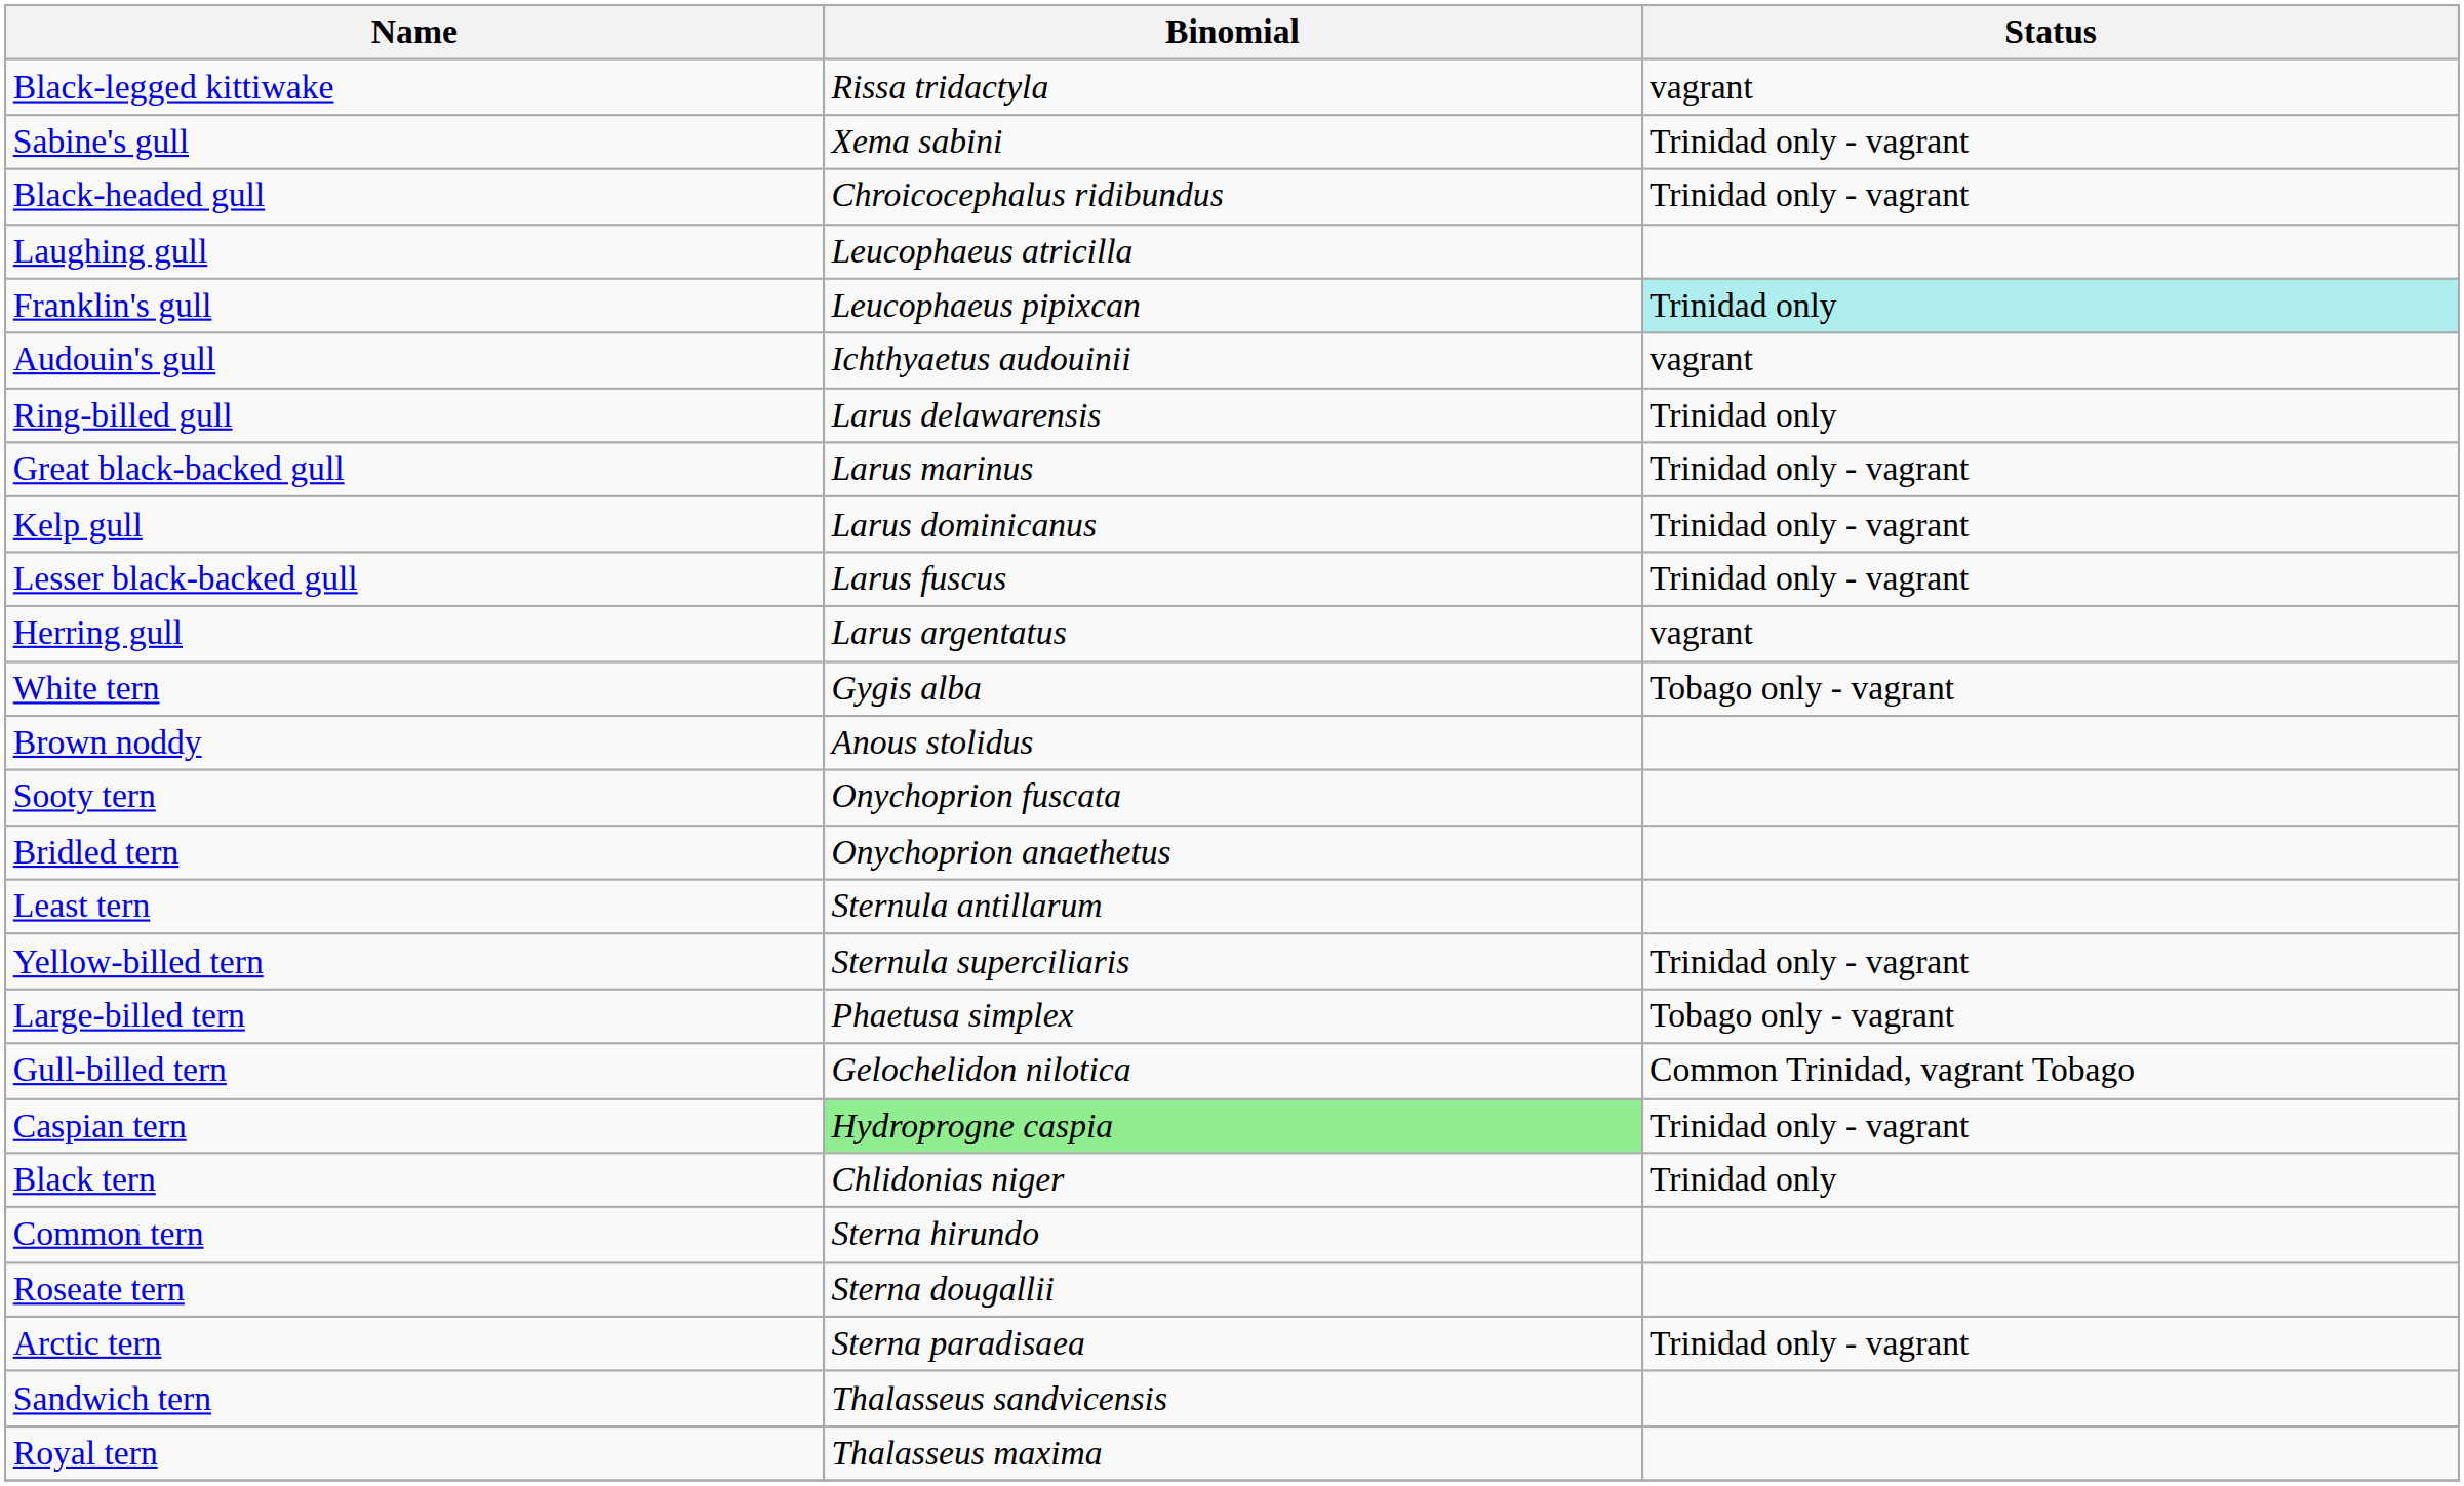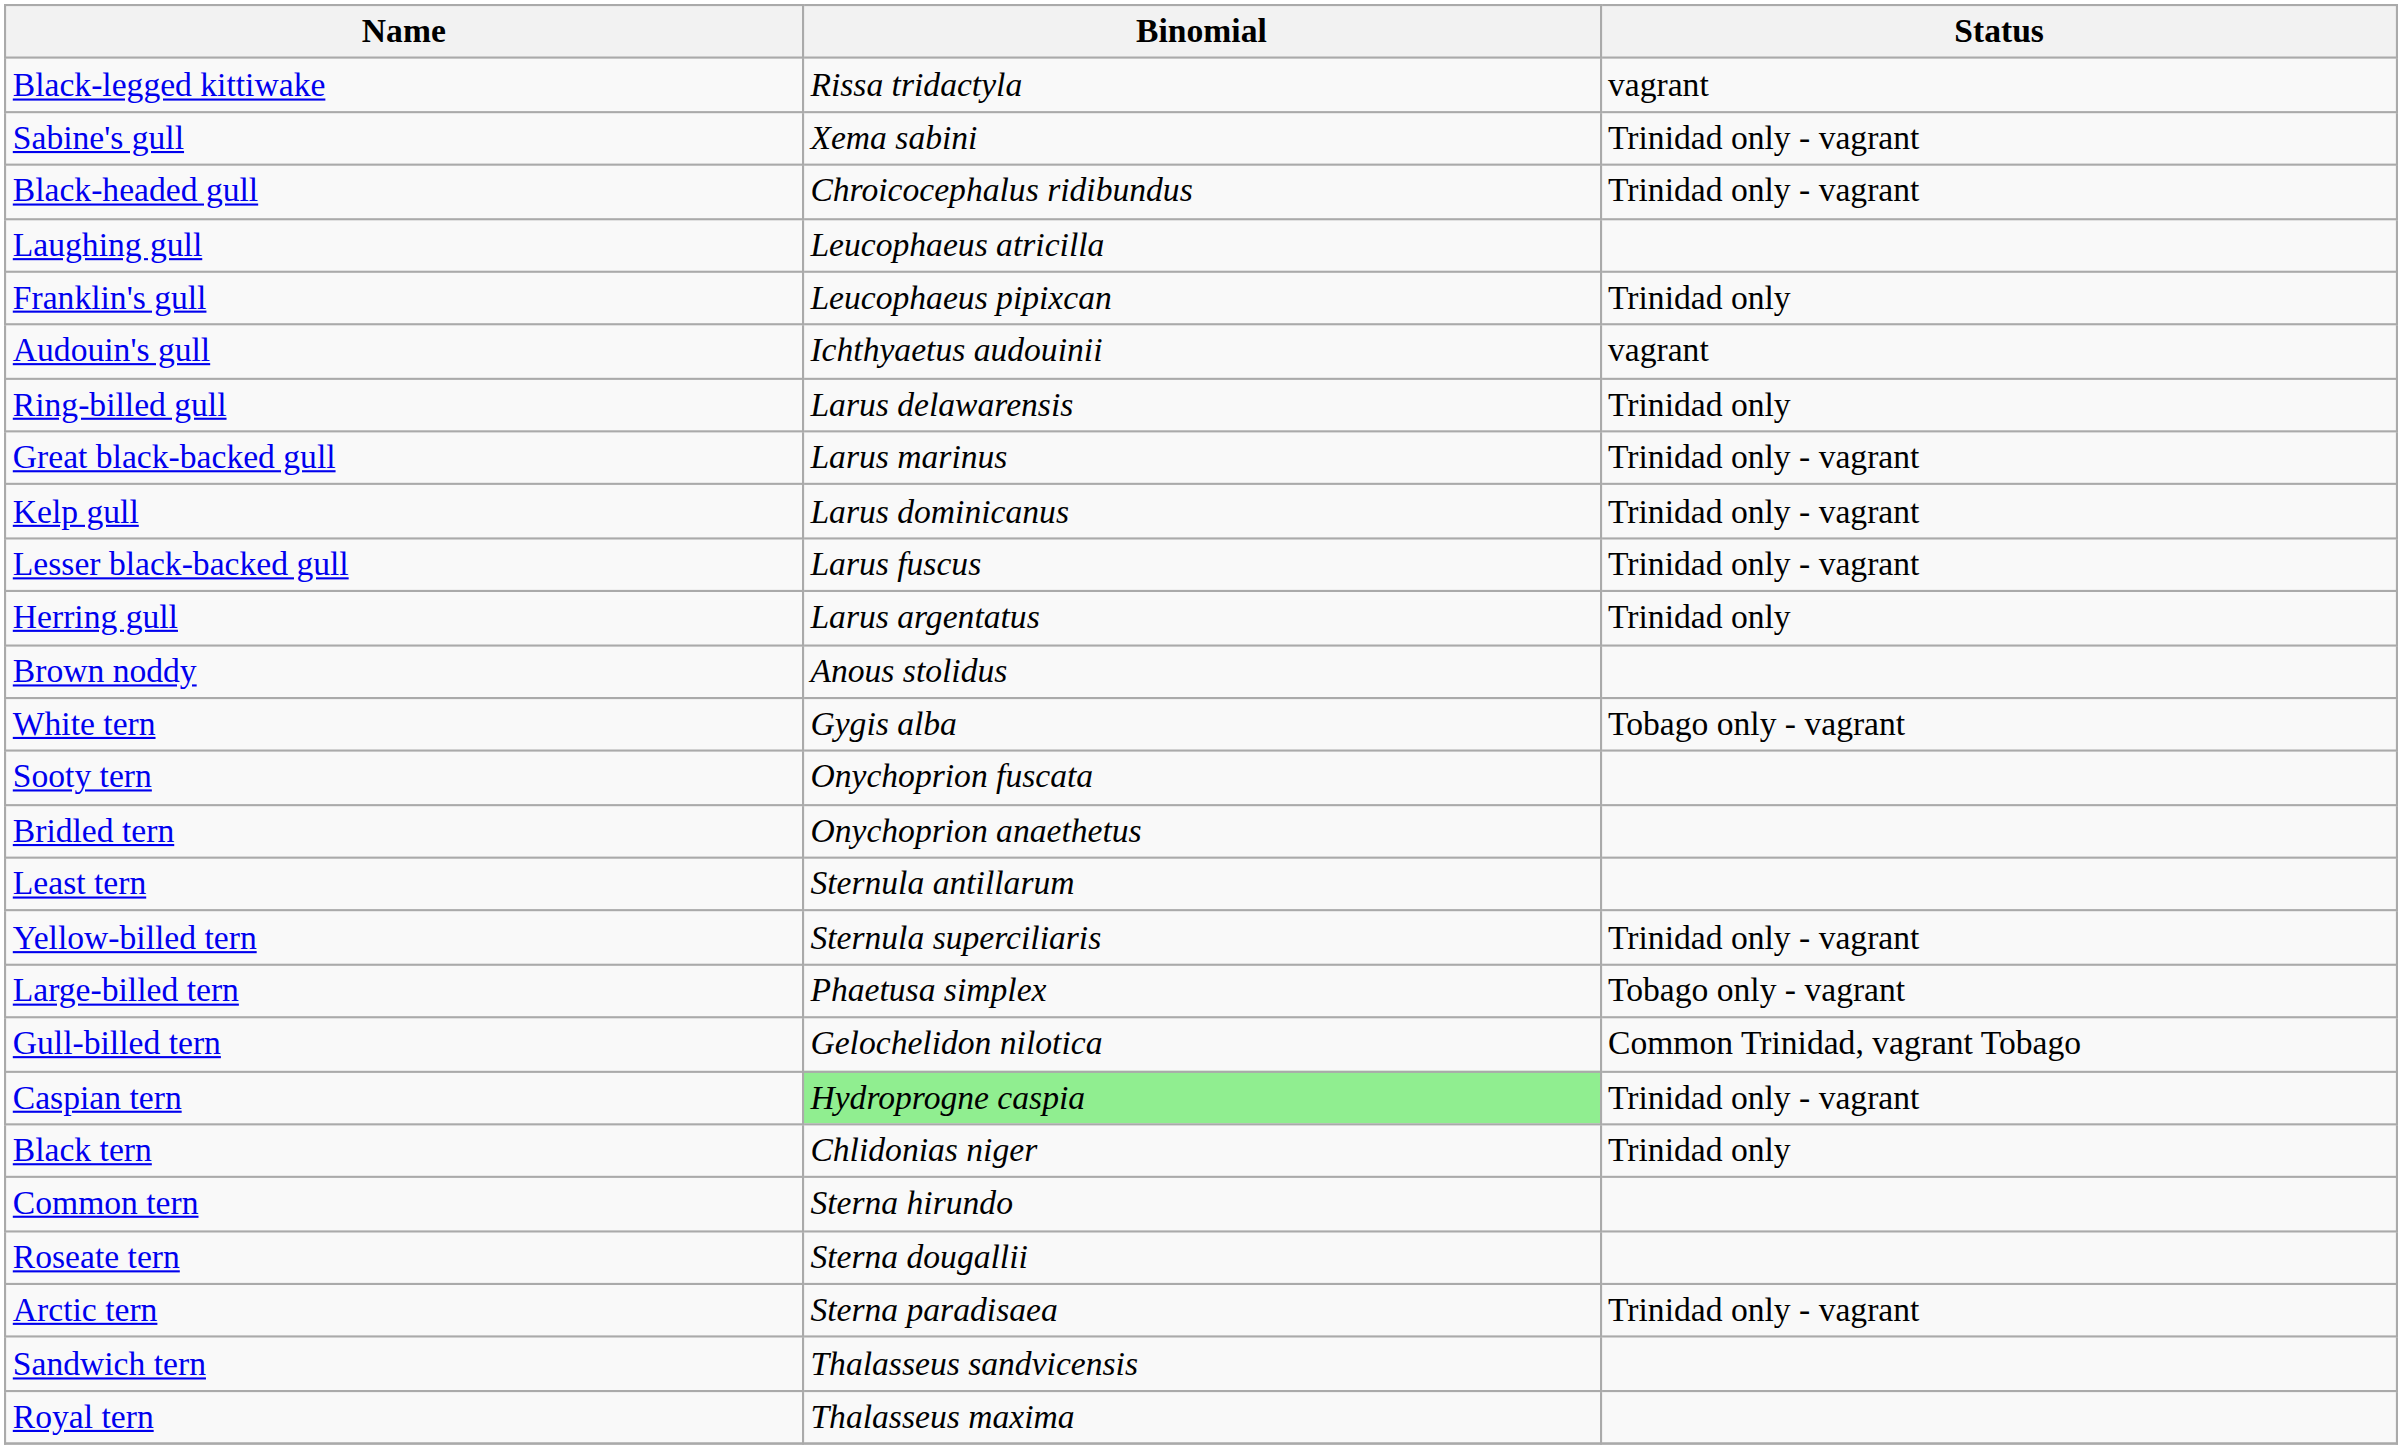Franklin's gull | Status: paleturquoise background -> no background
Herring gull | Status: vagrant -> Trinidad only
rows swapped: Brown noddy <-> White tern
